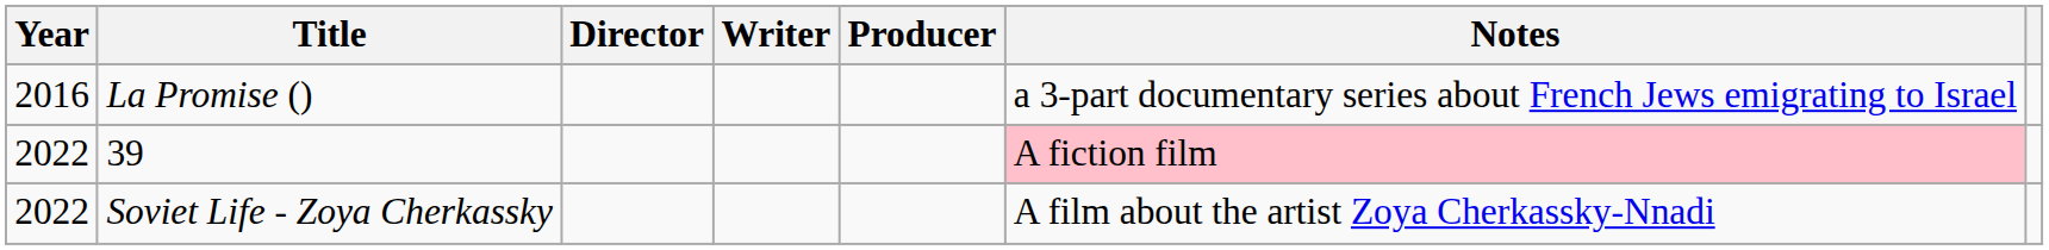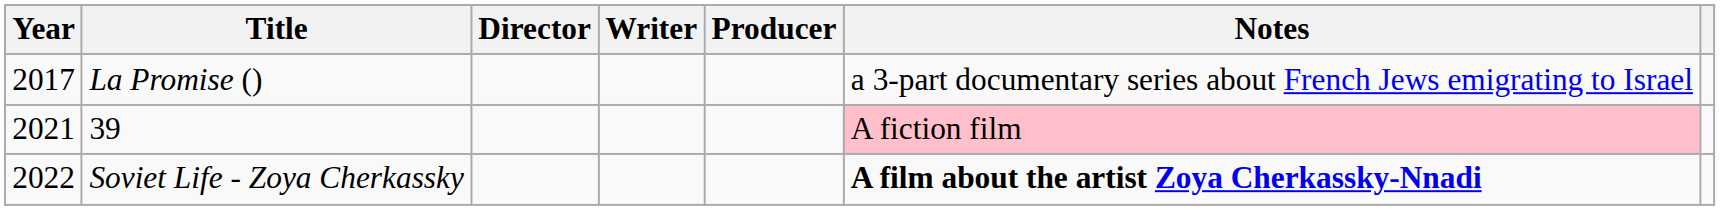La Promise () | Year: 2016 -> 2017
39 | Year: 2022 -> 2021
Soviet Life - Zoya Cherkassky | Notes: normal -> bold
